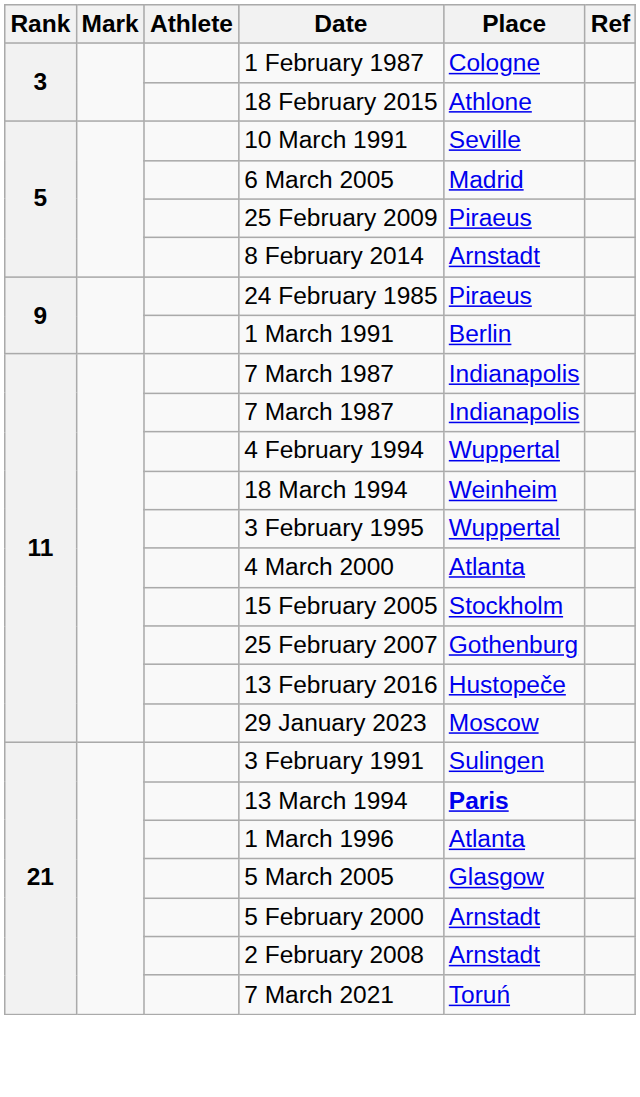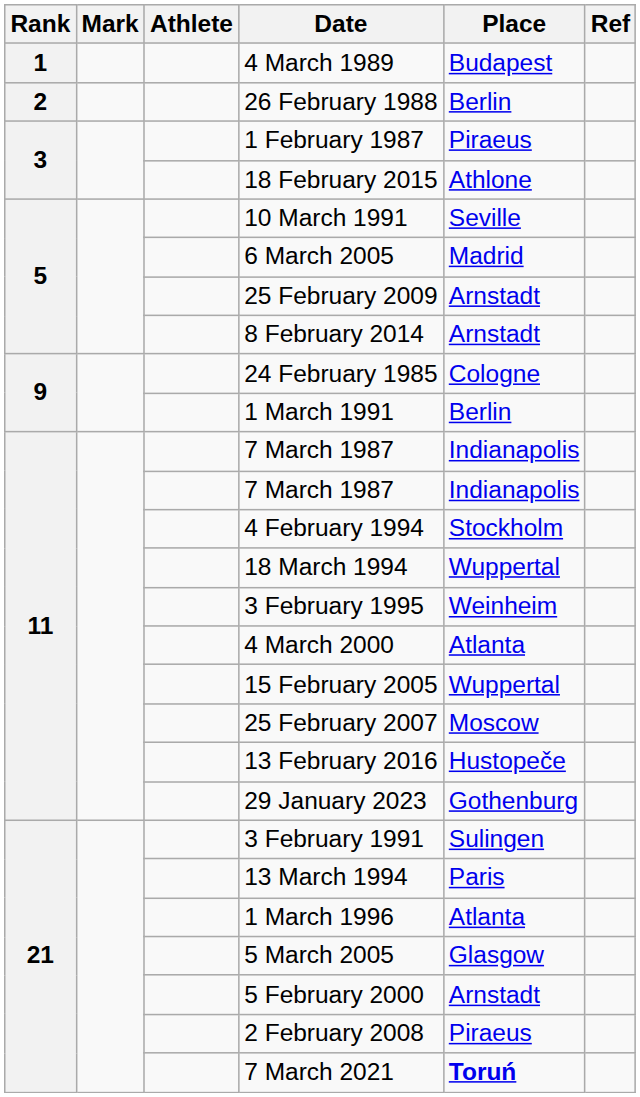+ row: 1 | 4 March 1989 | Budapest
+ row: 2 | 26 February 1988 | Berlin
1 February 1987 | Place: Cologne -> Piraeus
25 February 2009 | Place: Piraeus -> Arnstadt
24 February 1985 | Place: Piraeus -> Cologne
4 February 1994 | Place: Wuppertal -> Stockholm
18 March 1994 | Place: Weinheim -> Wuppertal
3 February 1995 | Place: Wuppertal -> Weinheim
15 February 2005 | Place: Stockholm -> Wuppertal
25 February 2007 | Place: Gothenburg -> Moscow
29 January 2023 | Place: Moscow -> Gothenburg
13 March 1994 | Place: bold -> normal
2 February 2008 | Place: Arnstadt -> Piraeus
7 March 2021 | Place: normal -> bold
